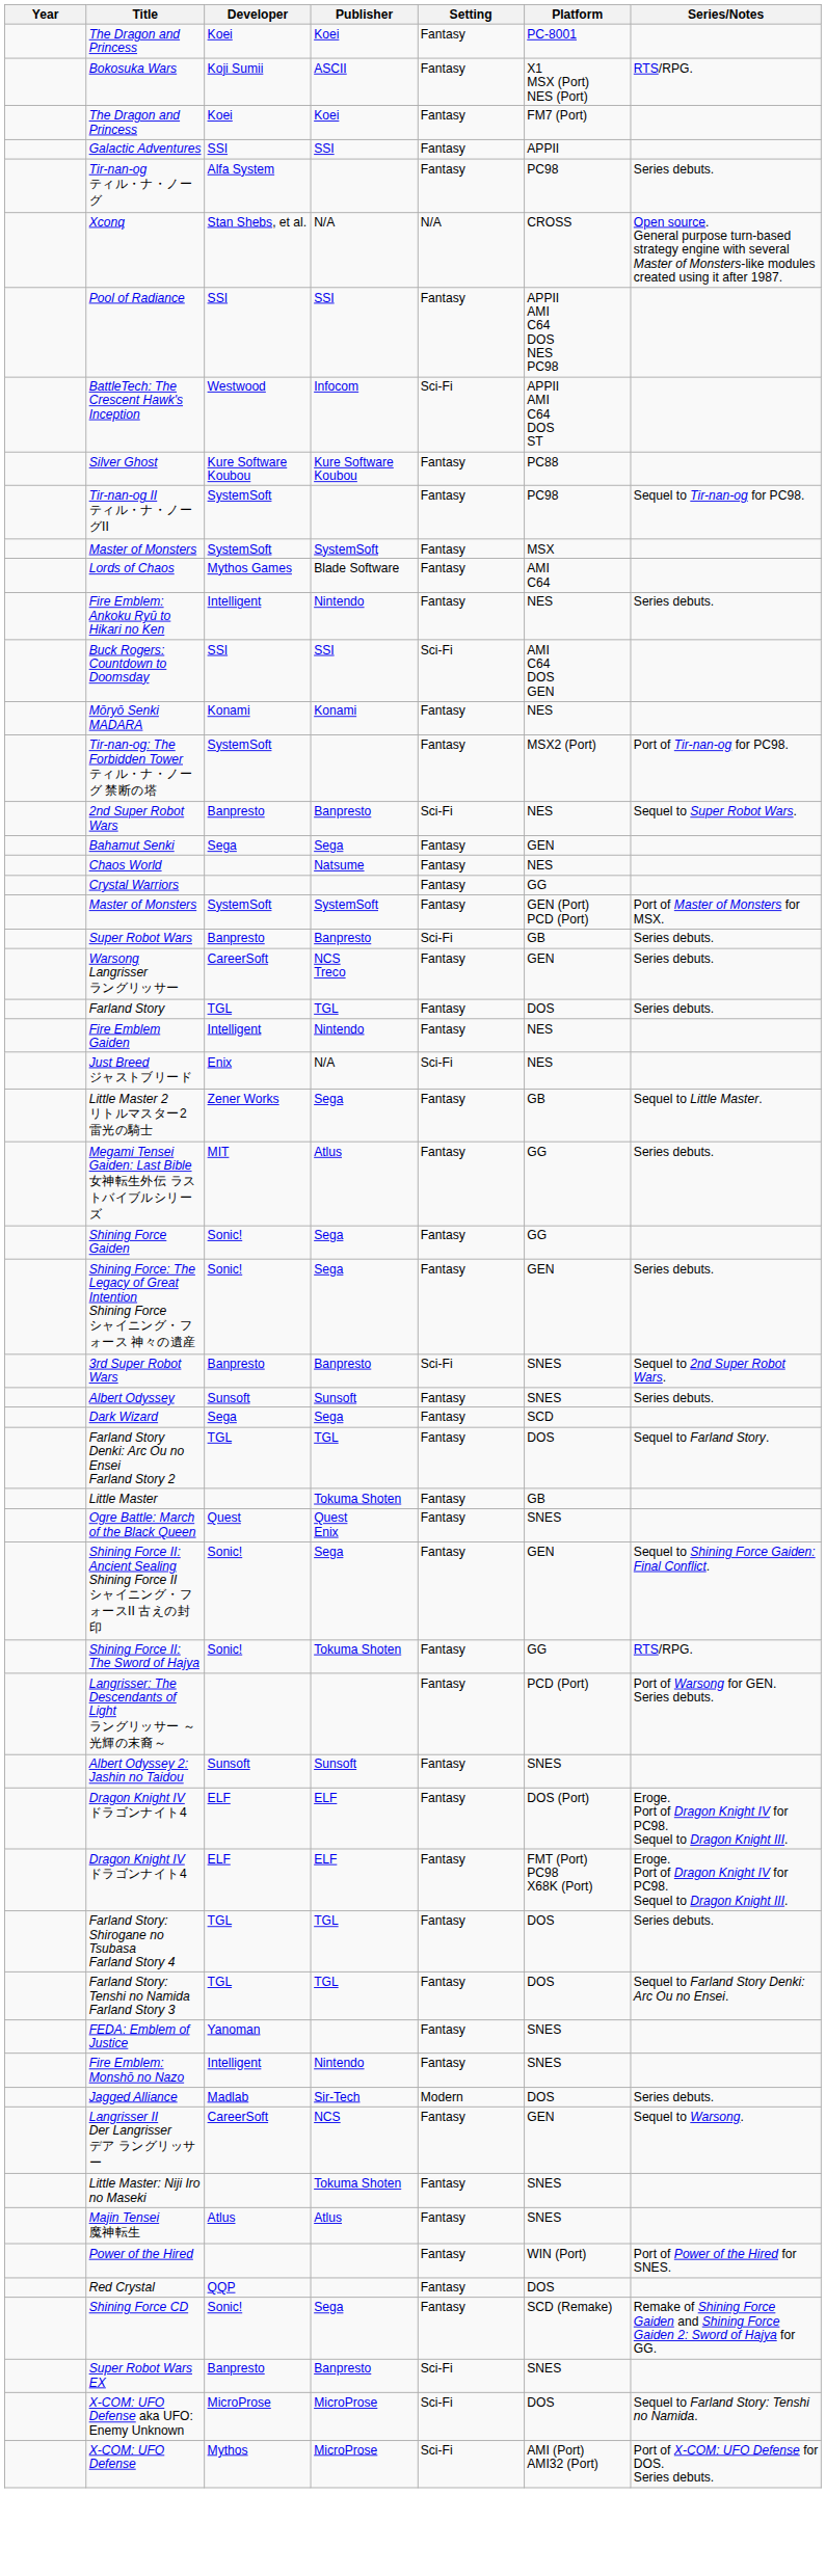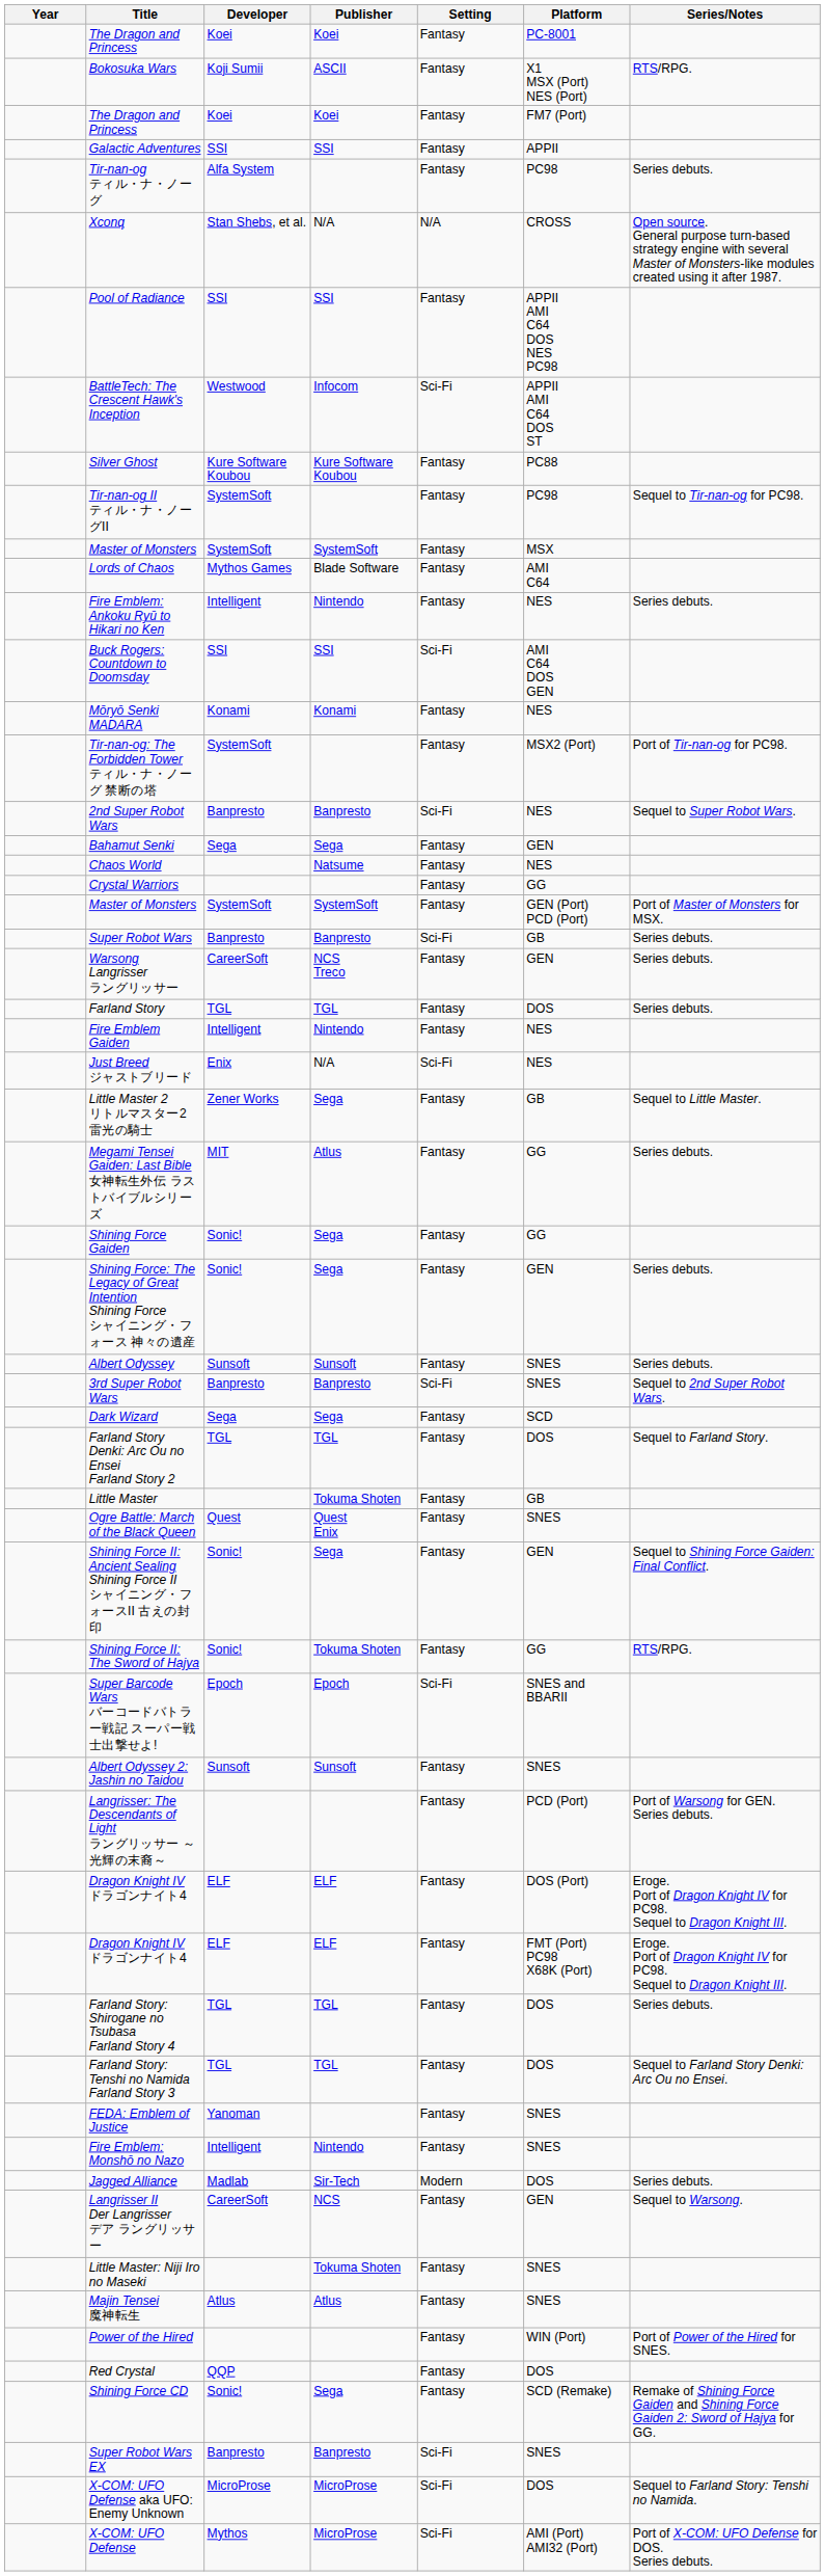rows swapped: 3rd Super Robot Wars <-> Albert Odyssey
+ row: Super Barcode Wars バーコードバトラー戦記 スーパー戦士出撃せよ! | Epoch | Epoch | Sci-Fi | SNES and BBARII
rows swapped: Langrisser: The Descendants of Light ラングリッサー ～光輝の末裔～ <-> Albert Odyssey 2: Jashin no Taidou
